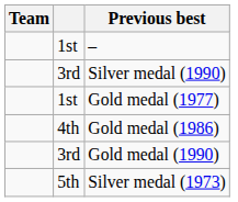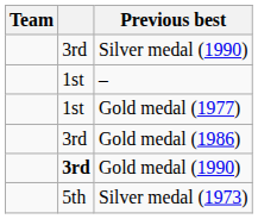rows swapped: – <-> Silver medal (1990)
Gold medal (1986) | column 2: 4th -> 3rd
Gold medal (1990) | column 2: normal -> bold
